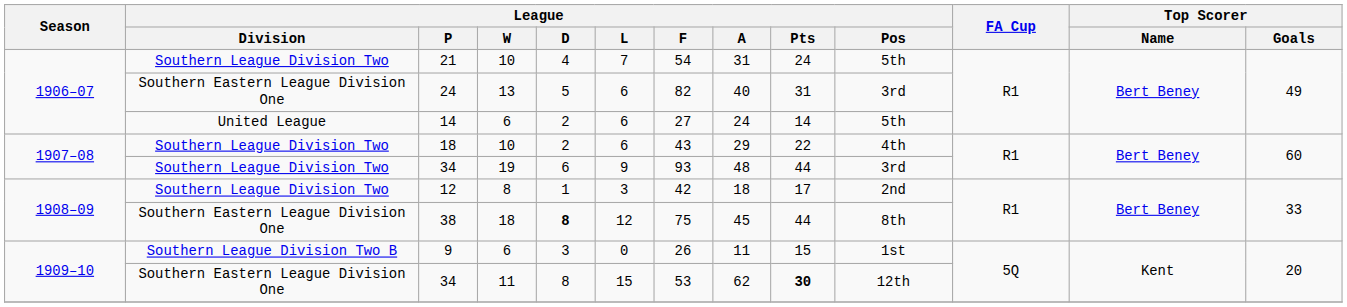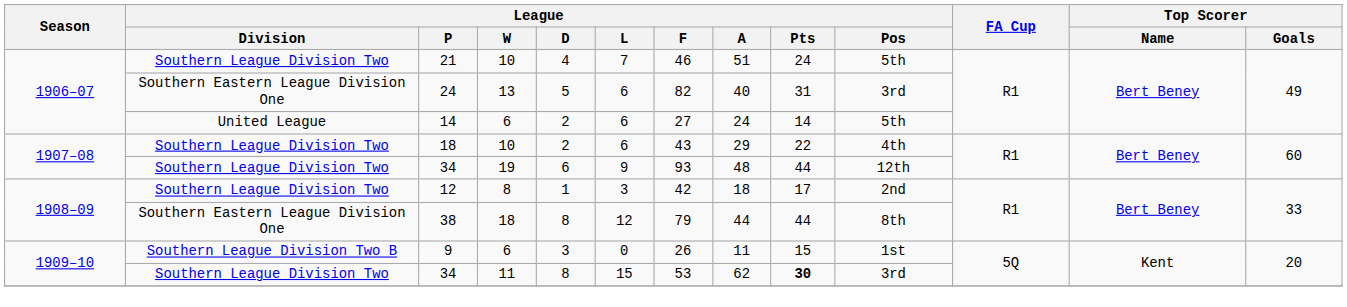21 | League / F: 54 -> 46
21 | League / A: 31 -> 51
34 / 19 | League / Pos: 3rd -> 12th
38 | League / D: bold -> normal
38 | League / F: 75 -> 79
38 | League / A: 45 -> 44
34 / 11 | League / Division: Southern Eastern League Division One -> Southern League Division Two
34 / 11 | League / Pos: 12th -> 3rd
